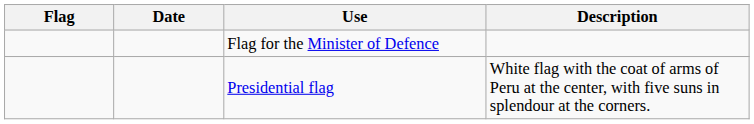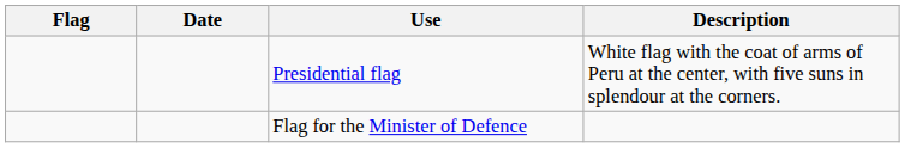rows swapped: Presidential flag <-> Flag for the Minister of Defence
